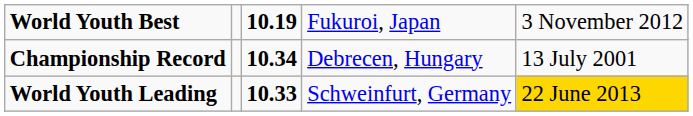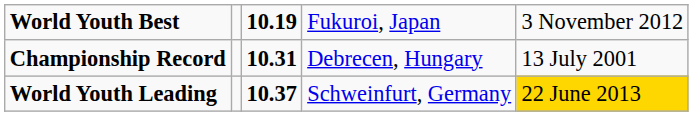Championship Record | column 3: 10.34 -> 10.31
World Youth Leading | column 3: 10.33 -> 10.37
